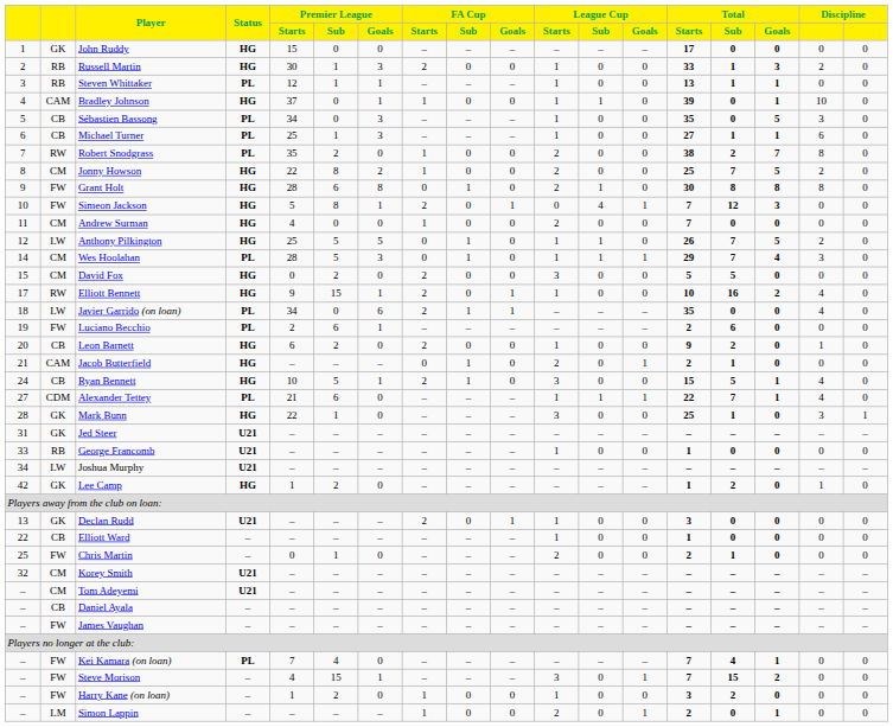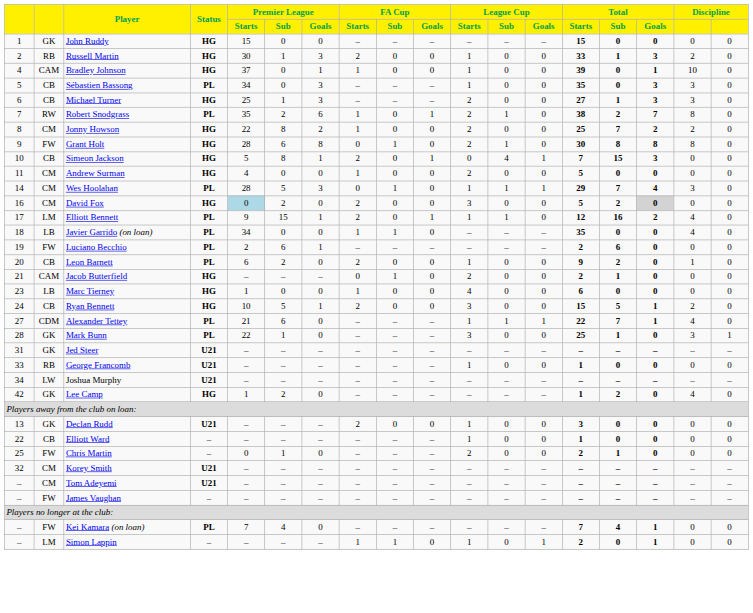John Ruddy | Total / Starts: 17 -> 15
- row: 3 | RB | Steven Whittaker | PL | 12 | 1 | 1 | – | – | – | 1 | 0 | 0 | 13 | 1 | 1 | 0 | 0
Bradley Johnson | League Cup / Sub: 1 -> 0
Sébastien Bassong | Total / Goals: 5 -> 3
Michael Turner | Status: PL -> HG
Michael Turner | League Cup / Starts: 1 -> 2
Michael Turner | Total / Goals: 1 -> 3
Michael Turner | column 17: 6 -> 3
Robert Snodgrass | Premier League / Goals: 0 -> 6
Robert Snodgrass | FA Cup / Goals: 0 -> 1
Robert Snodgrass | League Cup / Sub: 0 -> 1
Jonny Howson | Total / Goals: 5 -> 2
Simeon Jackson | column 2: FW -> CB
Simeon Jackson | Total / Sub: 12 -> 15
Andrew Surman | Total / Starts: 7 -> 5
- row: 12 | LW | Anthony Pilkington | HG | 25 | 5 | 5 | 0 | 1 | 0 | 1 | 1 | 0 | 26 | 7 | 5 | 2 | 0
David Fox | column 1: 15 -> 16
David Fox | Premier League / Starts: no background -> lightblue background
David Fox | Total / Sub: 5 -> 2
David Fox | Total / Goals: no background -> lightgrey background
Elliott Bennett | column 2: RW -> LM
Elliott Bennett | Status: HG -> PL
Elliott Bennett | League Cup / Sub: 0 -> 1
Elliott Bennett | Total / Starts: 10 -> 12
Javier Garrido (on loan) | column 2: LW -> LB
Javier Garrido (on loan) | Premier League / Goals: 6 -> 0
Javier Garrido (on loan) | FA Cup / Starts: 2 -> 1
Javier Garrido (on loan) | FA Cup / Goals: 1 -> 0
Leon Barnett | Status: HG -> PL
Jacob Butterfield | League Cup / Goals: 1 -> 0
+ row: 23 | LB | Marc Tierney | HG | 1 | 0 | 0 | 1 | 0 | 0 | 4 | 0 | 0 | 6 | 0 | 0 | 0 | 0
Ryan Bennett | FA Cup / Sub: 1 -> 0
Ryan Bennett | column 17: 4 -> 2
Mark Bunn | Status: HG -> PL
Lee Camp | column 17: 1 -> 4
Declan Rudd | FA Cup / Goals: 1 -> 0
- row: – | CB | Daniel Ayala | – | – | – | – | – | – | – | – | – | – | – | – | – | – | –
- row: – | FW | Steve Morison | – | 4 | 15 | 1 | – | – | – | 3 | 0 | 1 | 7 | 15 | 2 | 0 | 0
- row: – | FW | Harry Kane (on loan) | – | 1 | 2 | 0 | 1 | 0 | 0 | 1 | 0 | 0 | 3 | 2 | 0 | 0 | 0
Simon Lappin | FA Cup / Sub: 0 -> 1
Simon Lappin | League Cup / Starts: 2 -> 1
